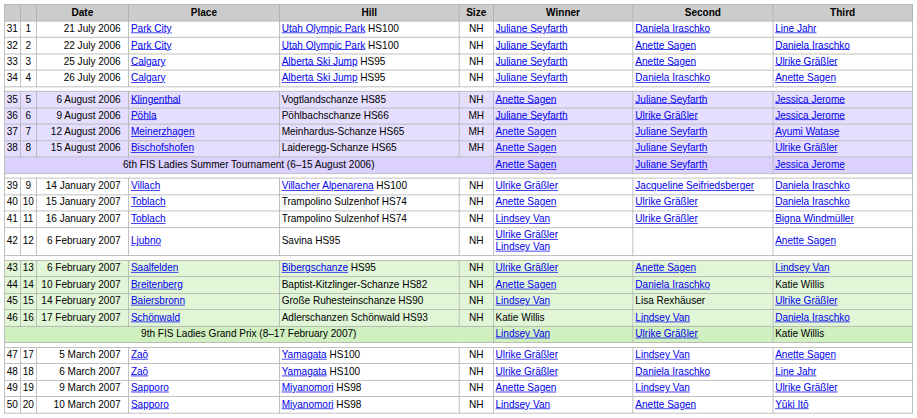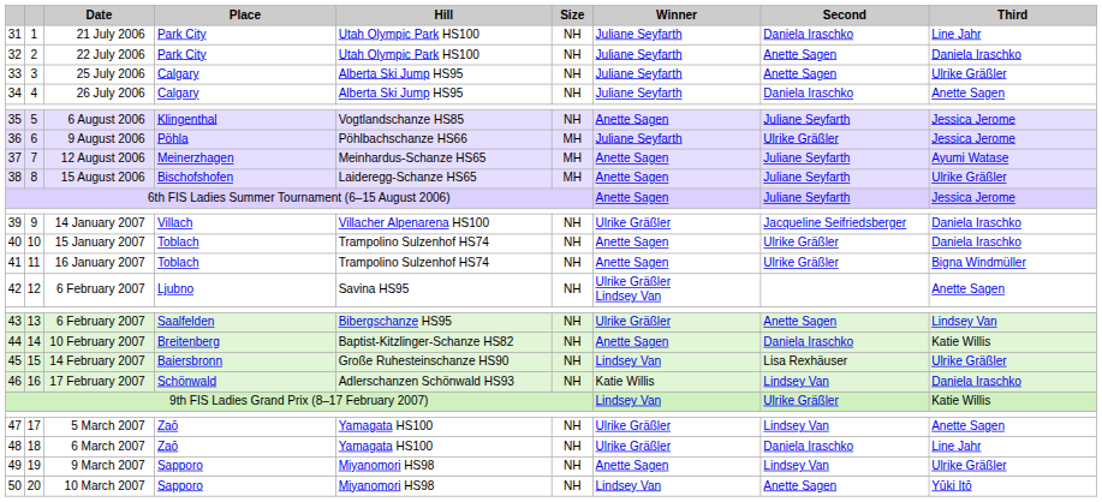41 | Winner: Lindsey Van -> Anette Sagen
